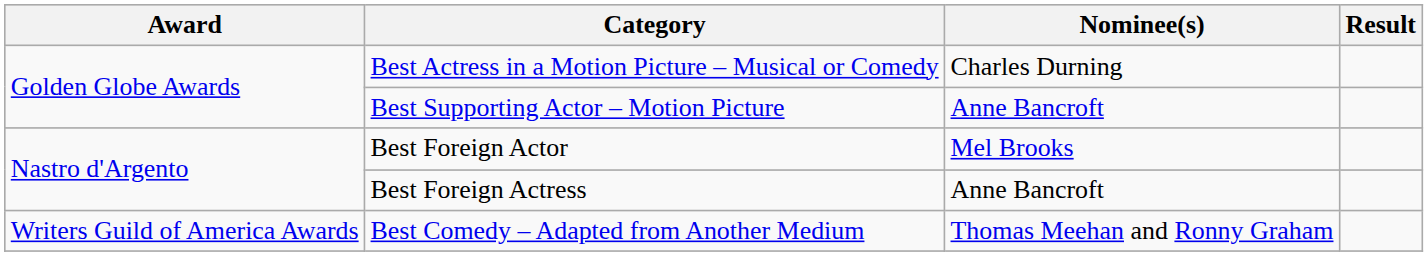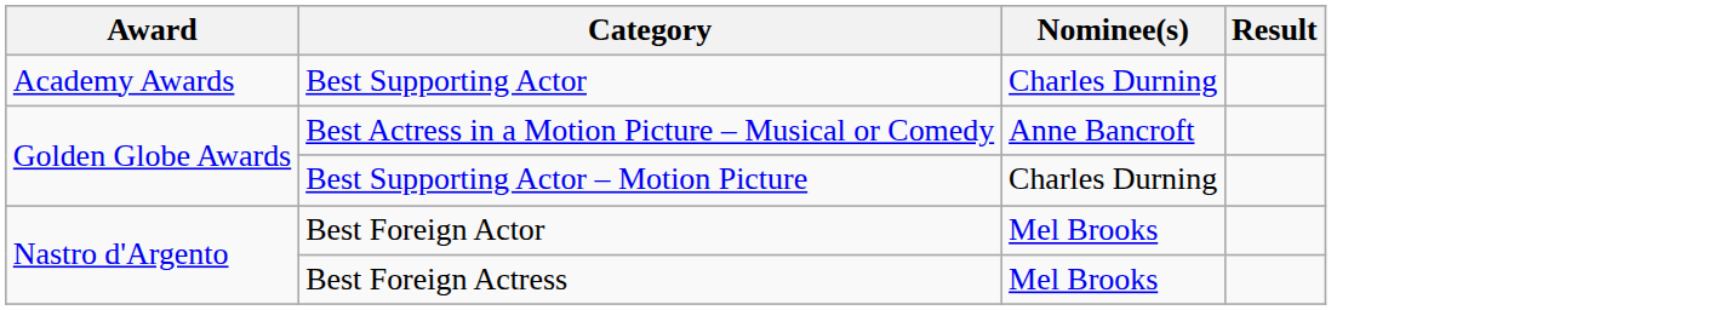+ row: Academy Awards | Best Supporting Actor | Charles Durning
Best Actress in a Motion Picture – Musical or Comedy | Nominee(s): Charles Durning -> Anne Bancroft
Best Supporting Actor – Motion Picture | Nominee(s): Anne Bancroft -> Charles Durning
Best Foreign Actress | Nominee(s): Anne Bancroft -> Mel Brooks
- row: Writers Guild of America Awards | Best Comedy – Adapted from Another Medium | Thomas Meehan and Ronny Graham
